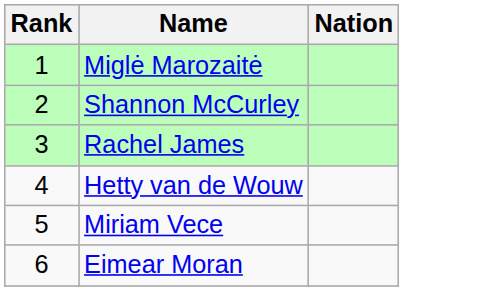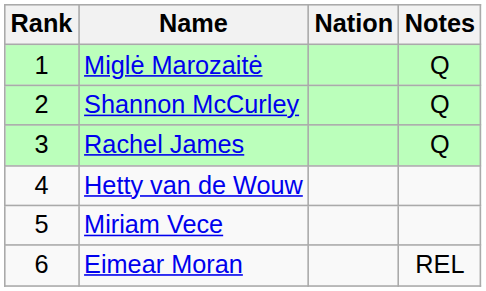+ column: Notes | Q | Q | Q | REL
